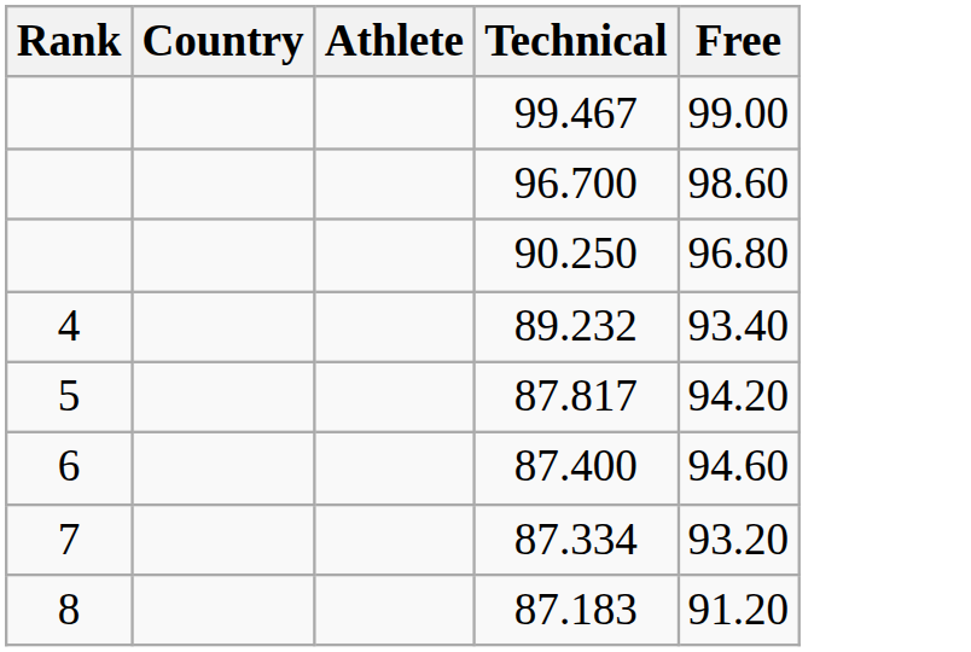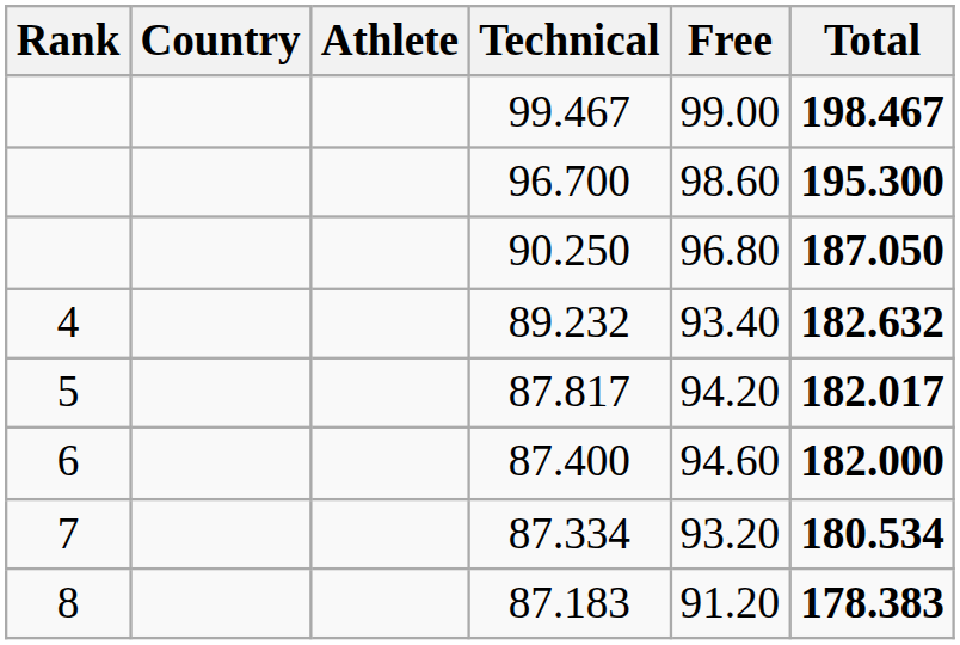+ column: Total | 198.467 | 195.300 | 187.050 | 182.632 | 182.017 | 182.000 | 180.534 | 178.383
